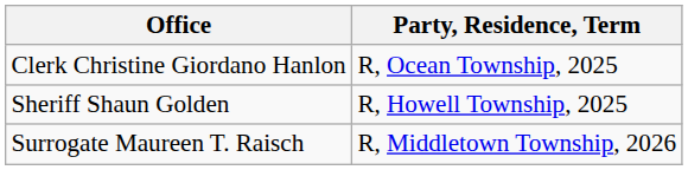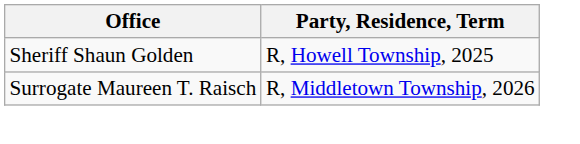- row: Clerk Christine Giordano Hanlon | R, Ocean Township, 2025
